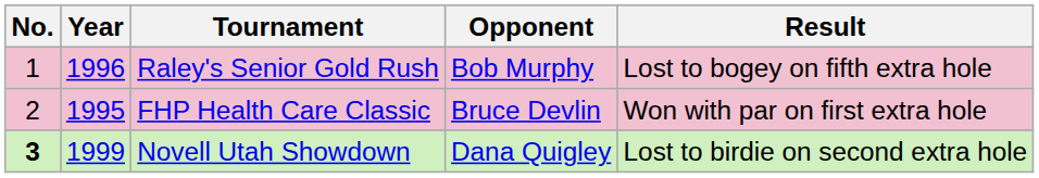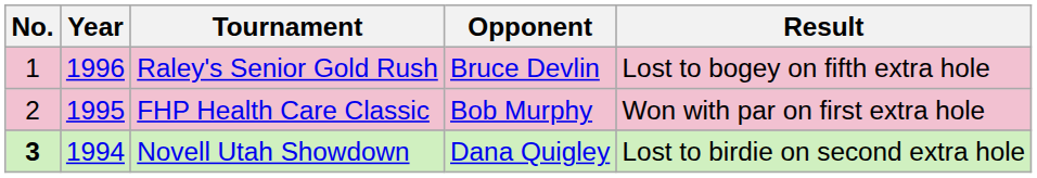Raley's Senior Gold Rush | Opponent: Bob Murphy -> Bruce Devlin
FHP Health Care Classic | Opponent: Bruce Devlin -> Bob Murphy
Novell Utah Showdown | Year: 1999 -> 1994
